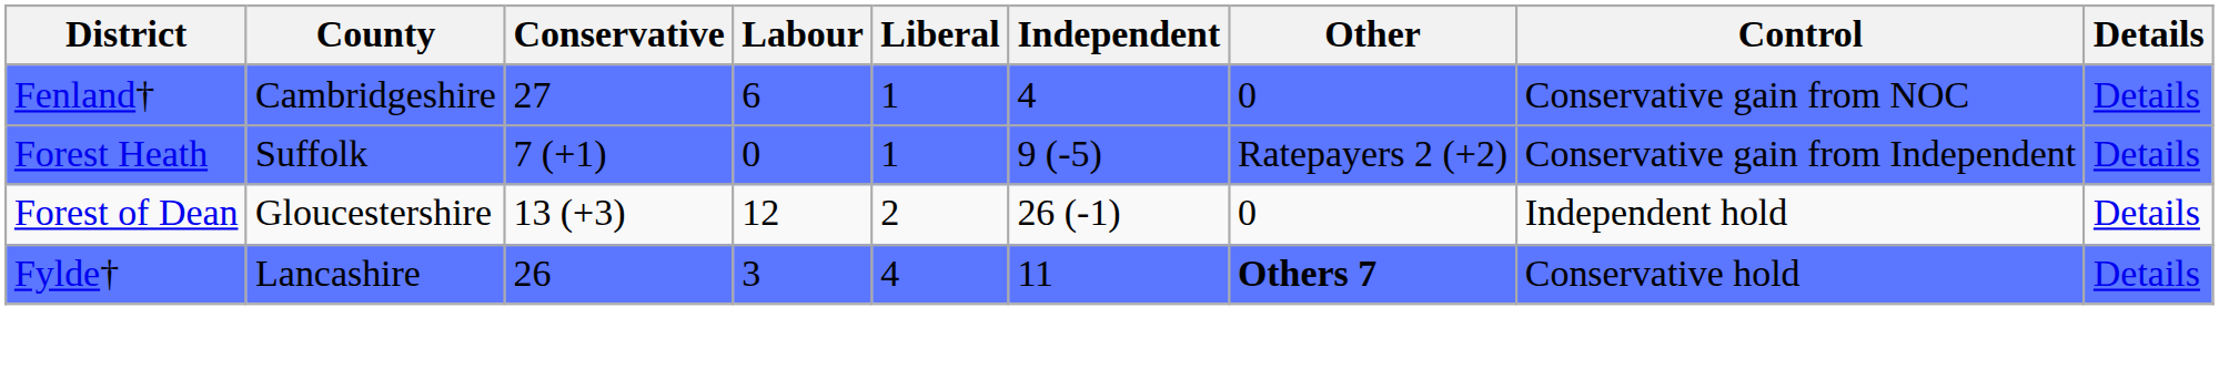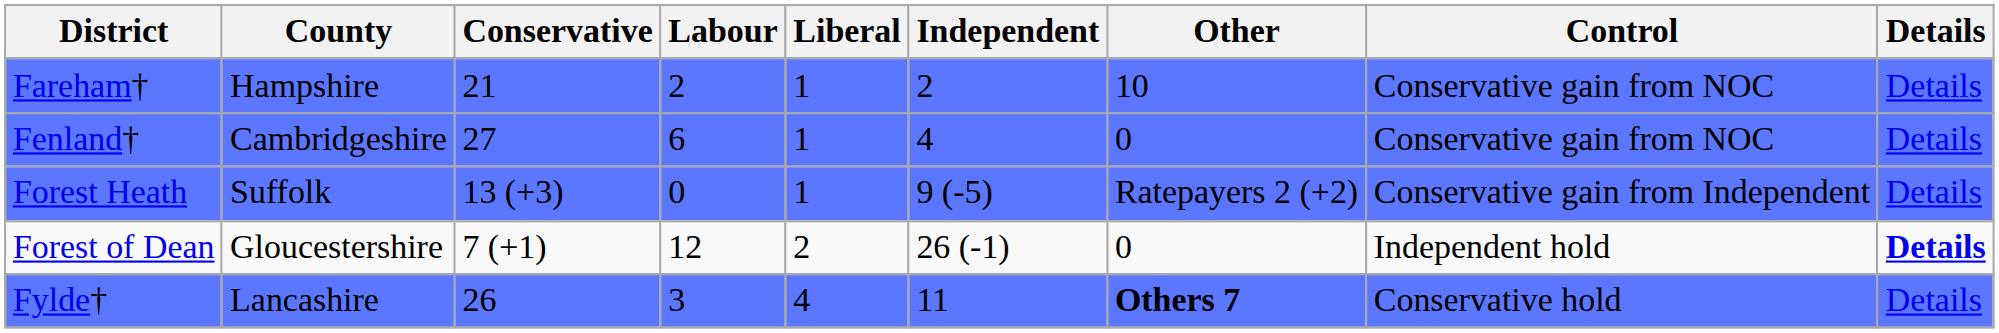+ row: Fareham† | Hampshire | 21 | 2 | 1 | 2 | 10 | Conservative gain from NOC | Details
Forest Heath | Conservative: 7 (+1) -> 13 (+3)
Forest of Dean | Conservative: 13 (+3) -> 7 (+1)
Forest of Dean | Details: normal -> bold
